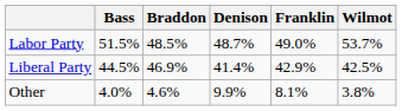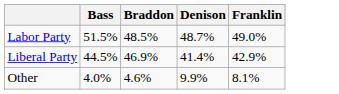- column: Wilmot | 53.7% | 42.5% | 3.8%
